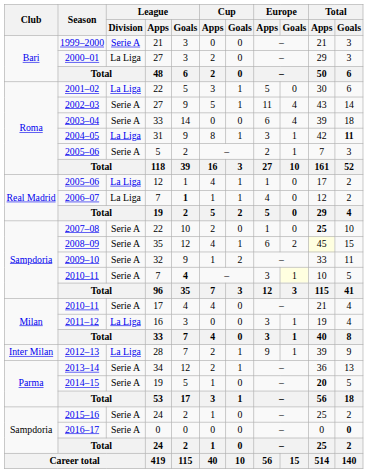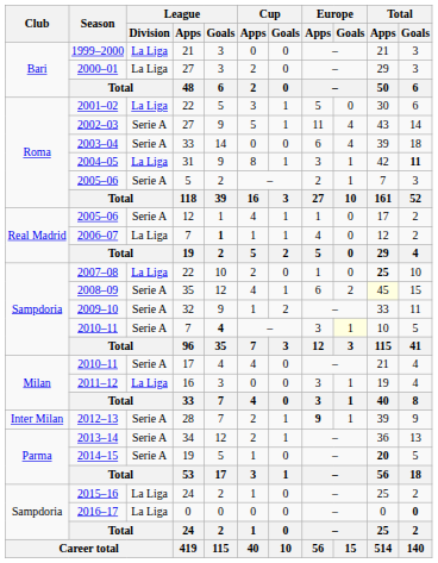1999–2000 | League / Division: Serie A -> La Liga
2005–06 / 12 | League / Division: La Liga -> Serie A
2007–08 | League / Division: Serie A -> La Liga
2012–13 | League / Division: La Liga -> Serie A
2012–13 | Europe / Apps: normal -> bold
2015–16 | League / Division: Serie A -> La Liga
2016–17 | League / Division: Serie A -> La Liga
